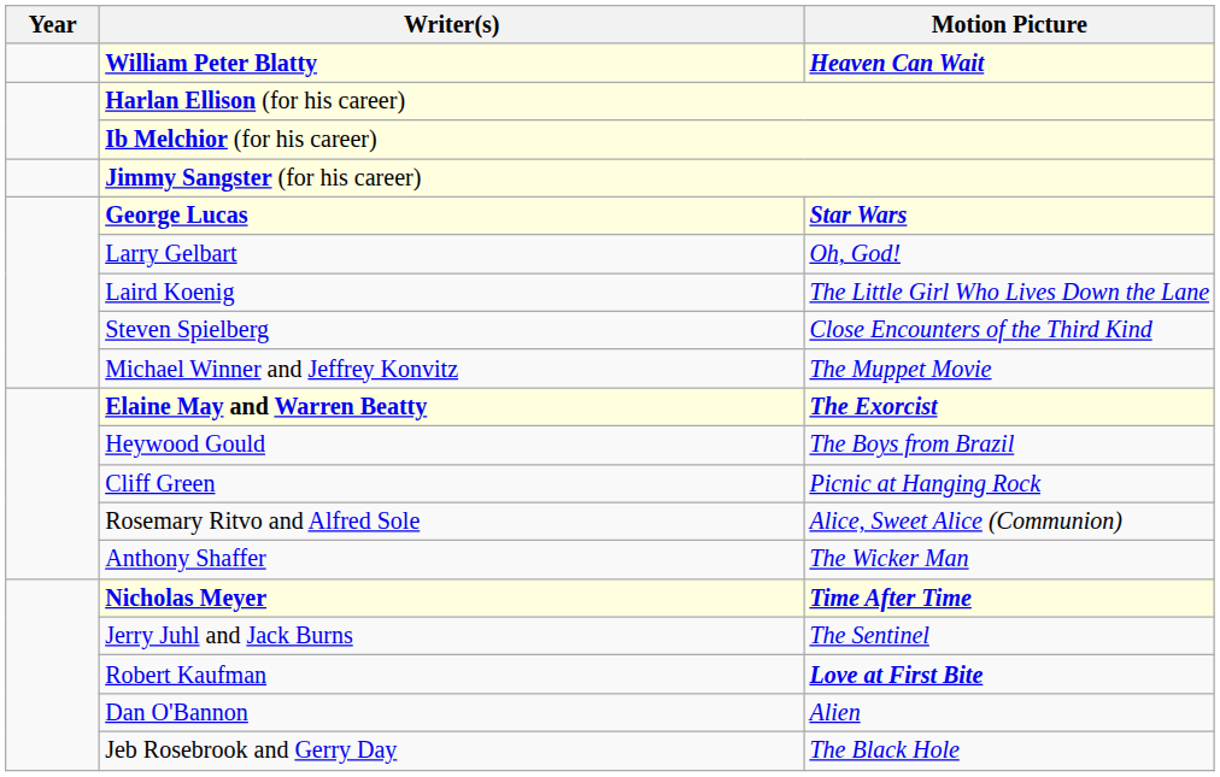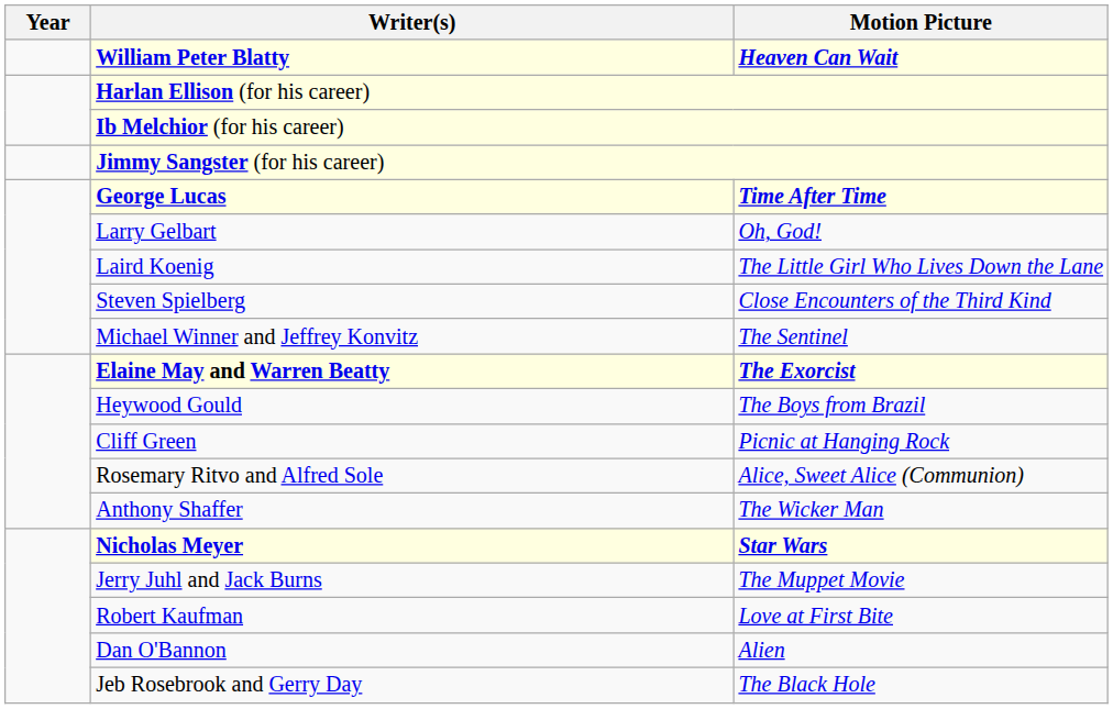George Lucas | Motion Picture: Star Wars -> Time After Time
Michael Winner and Jeffrey Konvitz | Motion Picture: The Muppet Movie -> The Sentinel
Nicholas Meyer | Motion Picture: Time After Time -> Star Wars
Jerry Juhl and Jack Burns | Motion Picture: The Sentinel -> The Muppet Movie
Robert Kaufman | Motion Picture: bold -> normal
